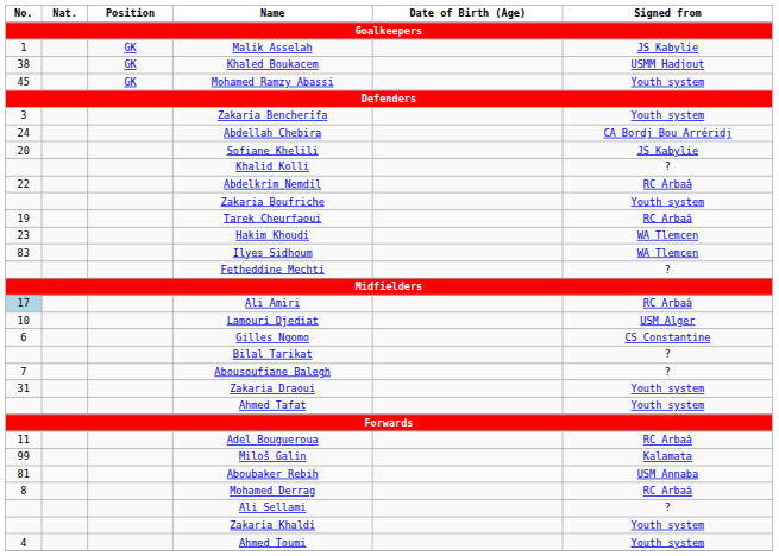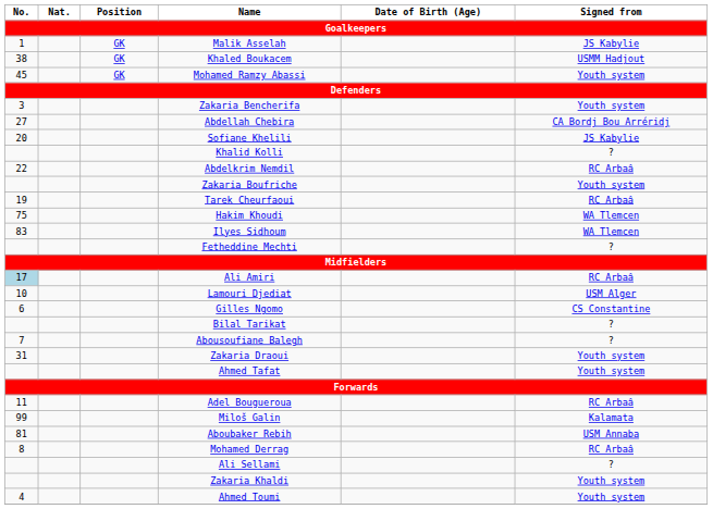Abdellah Chebira | No.: 24 -> 27
Hakim Khoudi | No.: 23 -> 75
